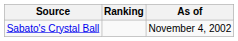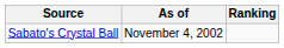columns swapped: Ranking <-> As of
